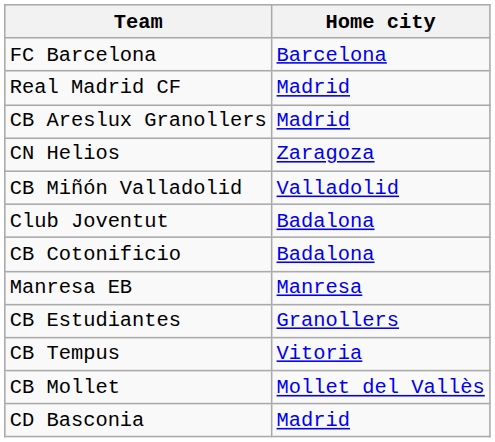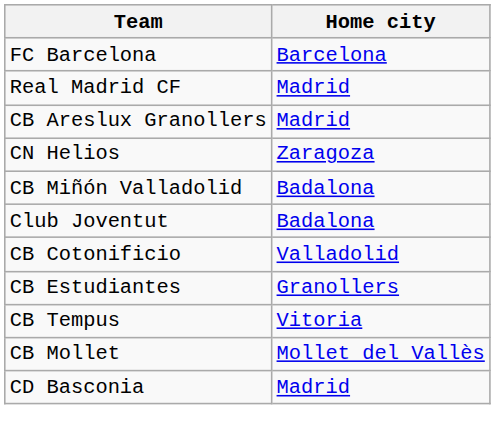CB Miñón Valladolid | Home city: Valladolid -> Badalona
CB Cotonificio | Home city: Badalona -> Valladolid
- row: Manresa EB | Manresa
